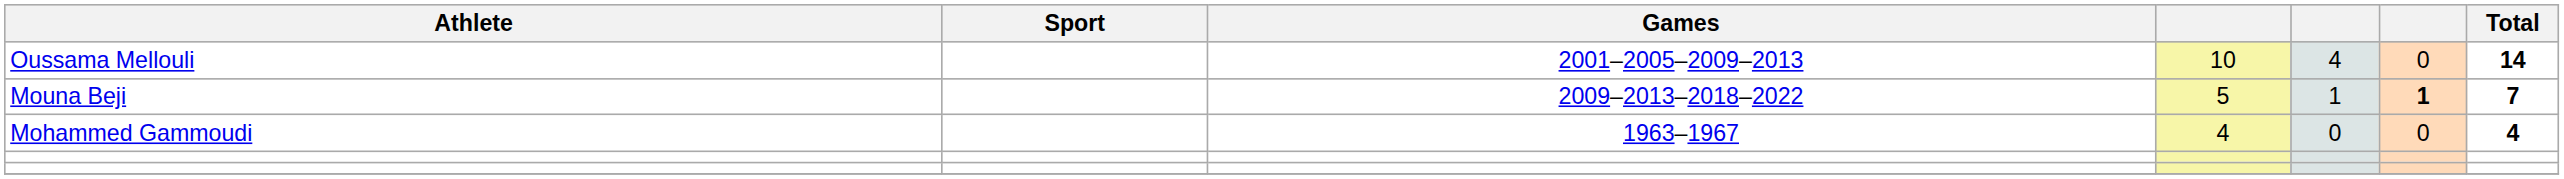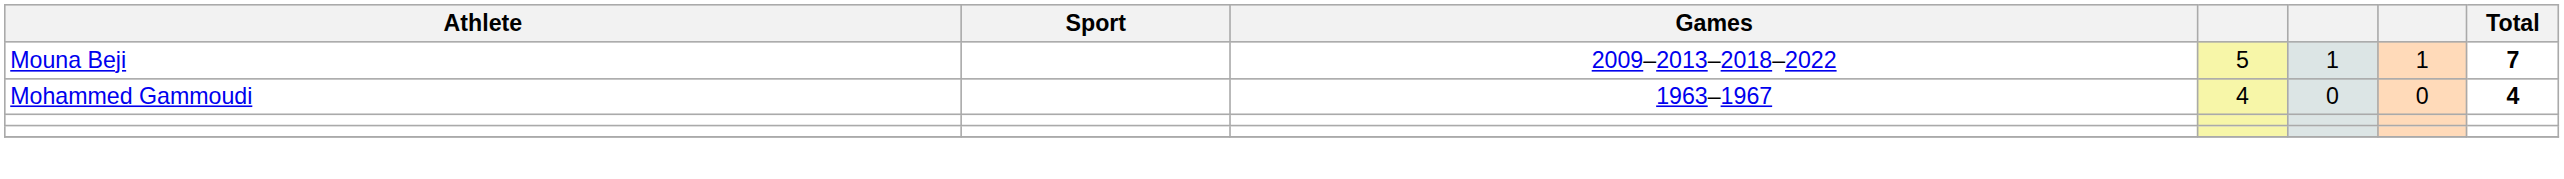- row: Oussama Mellouli | 2001–2005–2009–2013 | 10 | 4 | 0 | 14
Mouna Beji | column 6: bold -> normal
